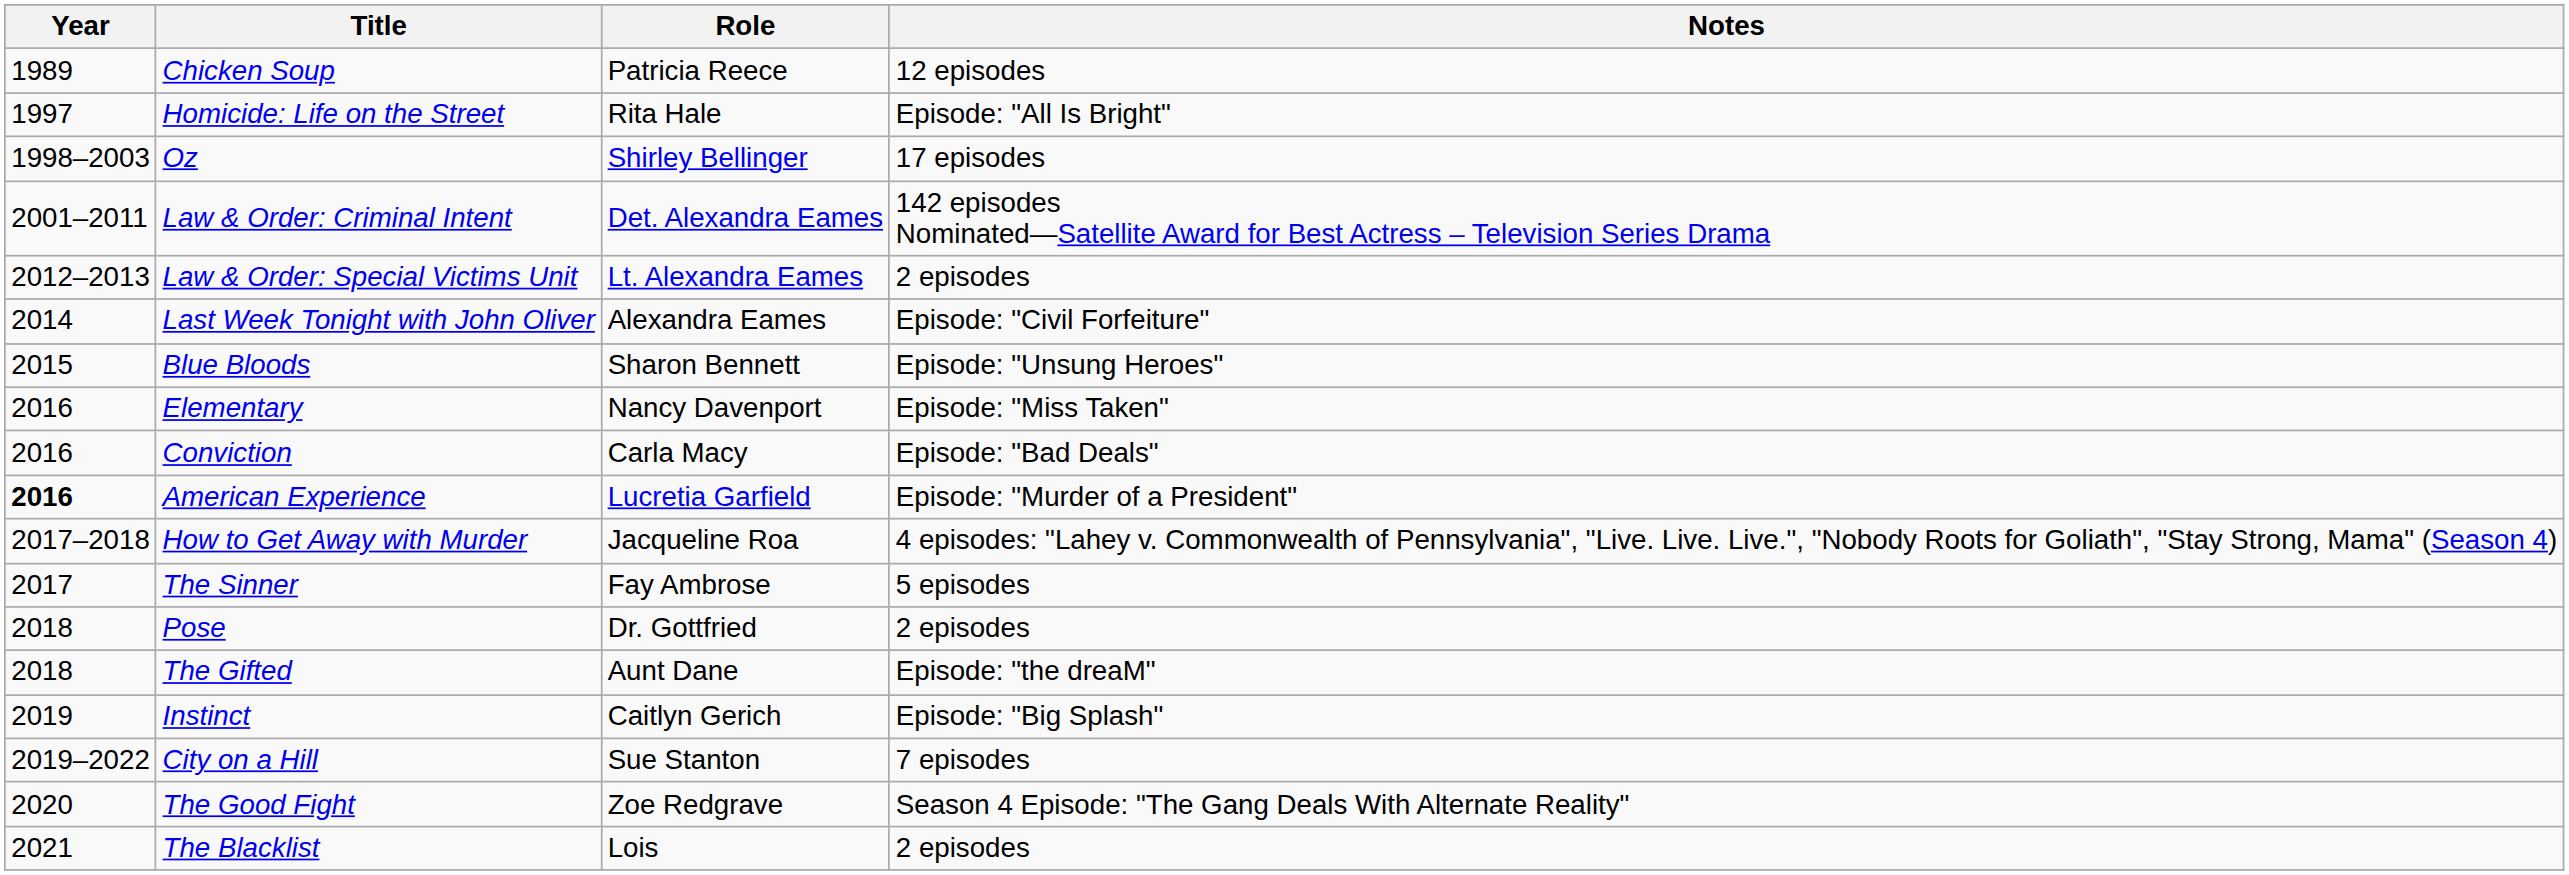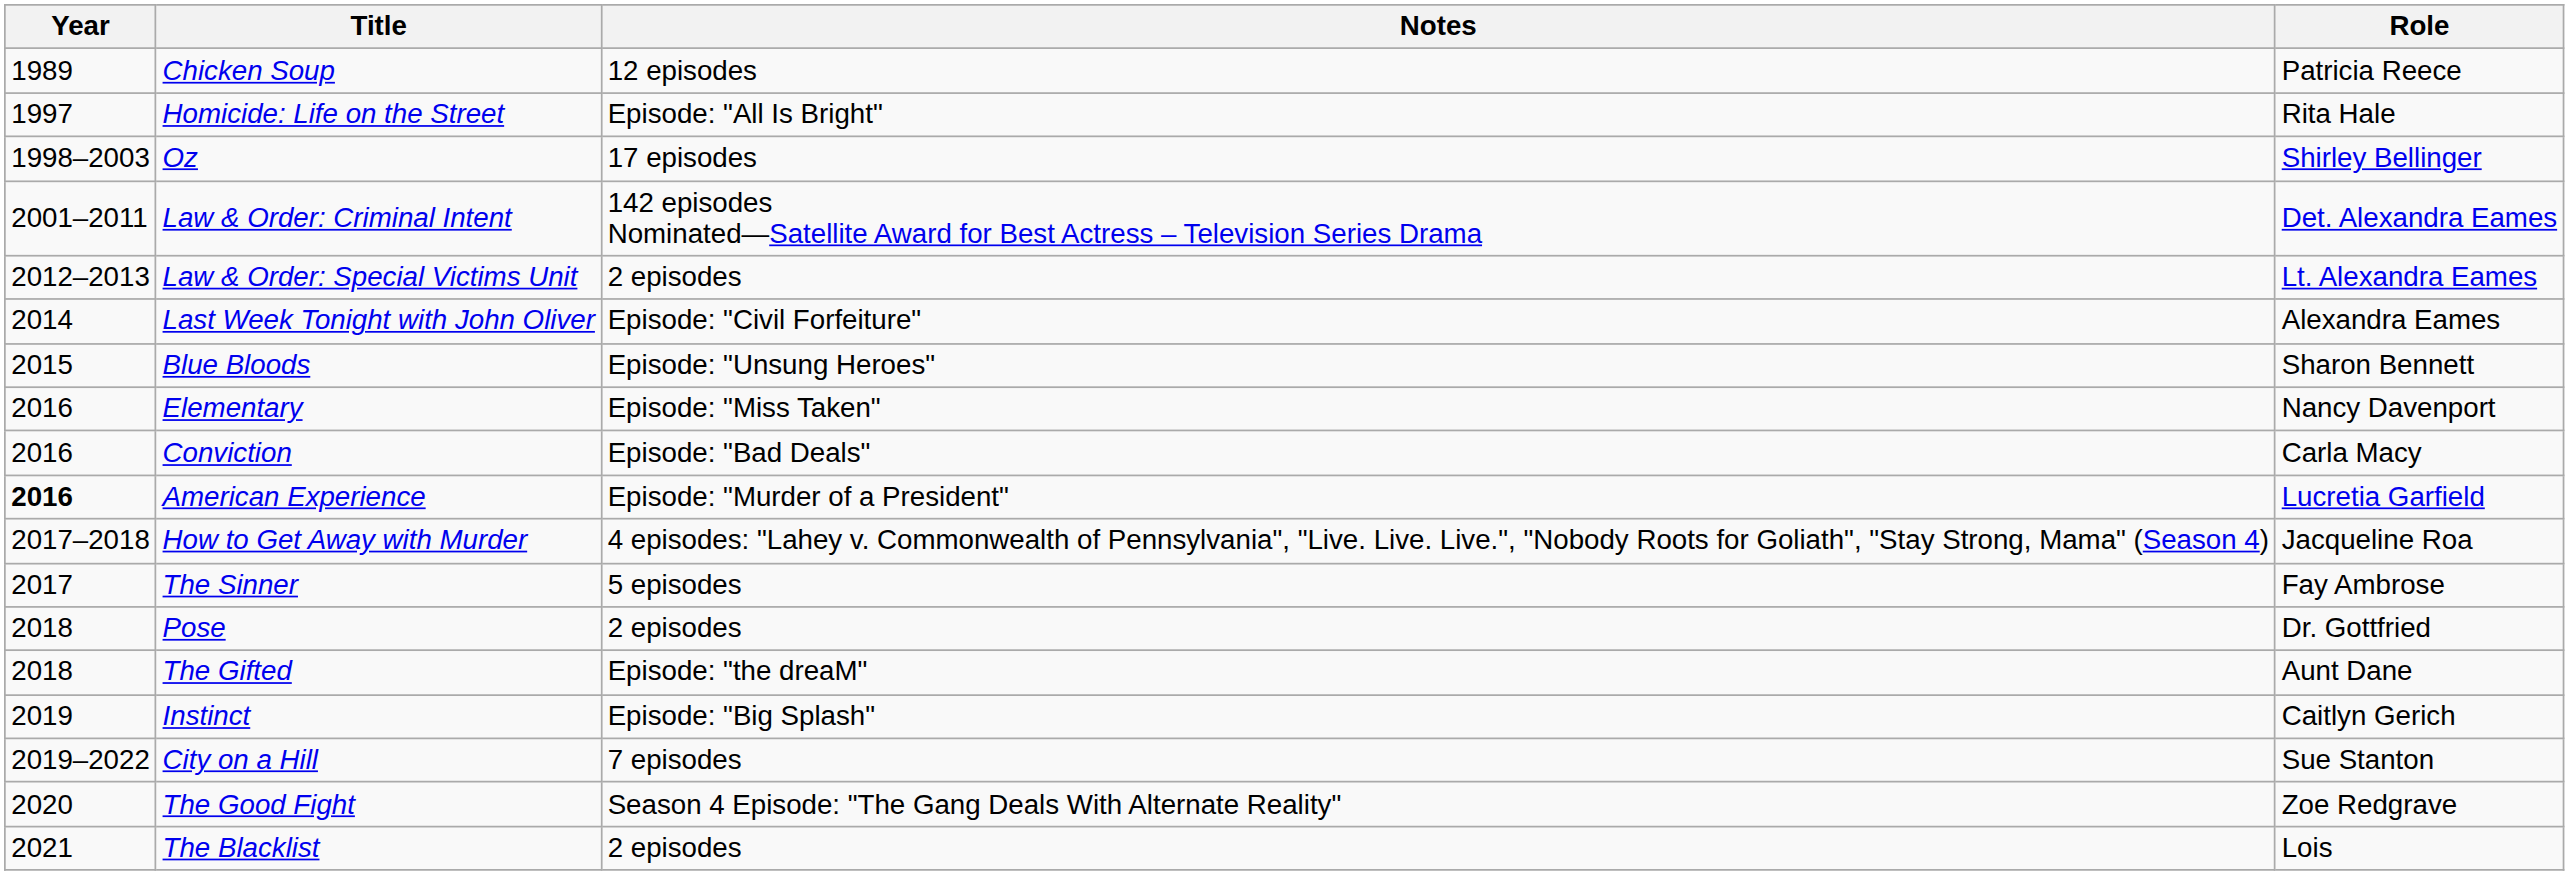columns swapped: Role <-> Notes
